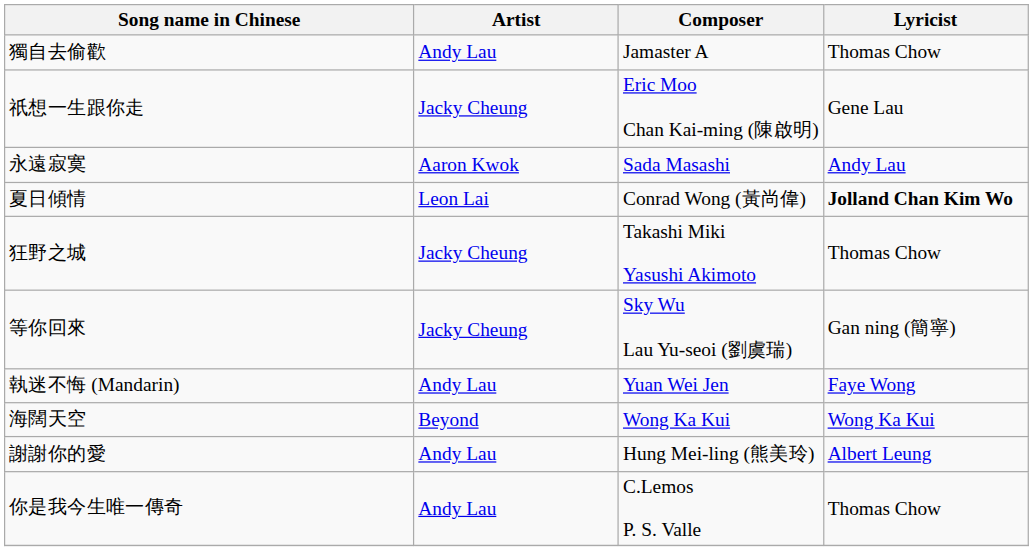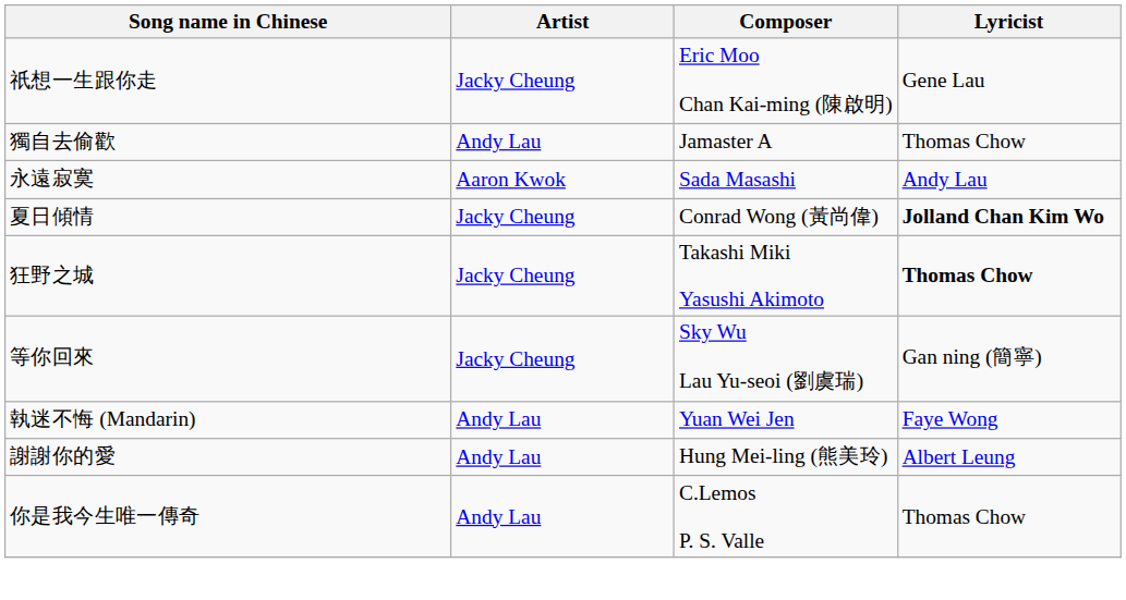rows swapped: 祇想一生跟你走 <-> 獨自去偷歡
夏日傾情 | Artist: Leon Lai -> Jacky Cheung
狂野之城 | Lyricist: normal -> bold
- row: 海闊天空 | Beyond | Wong Ka Kui | Wong Ka Kui
